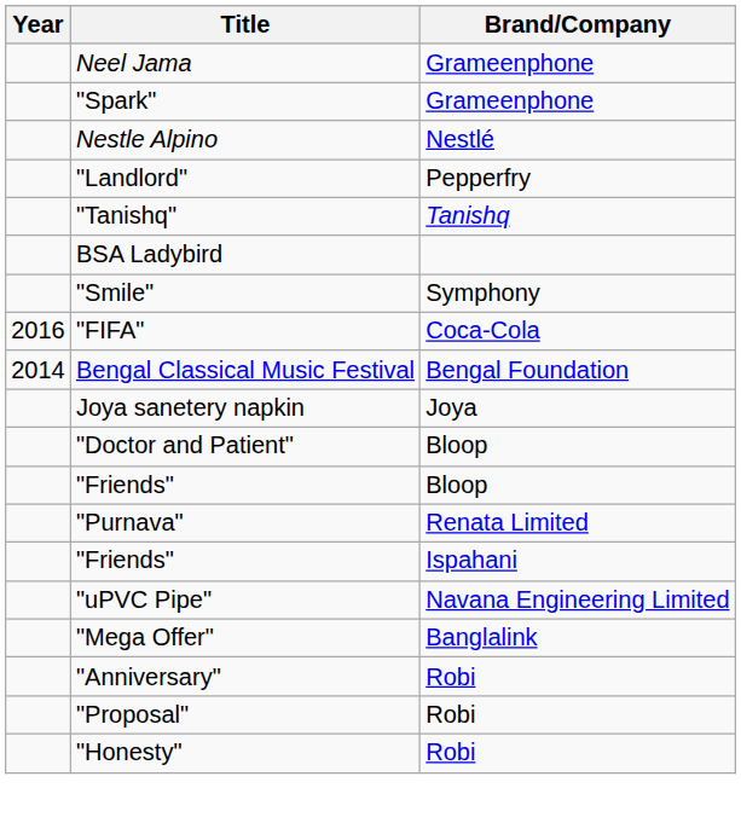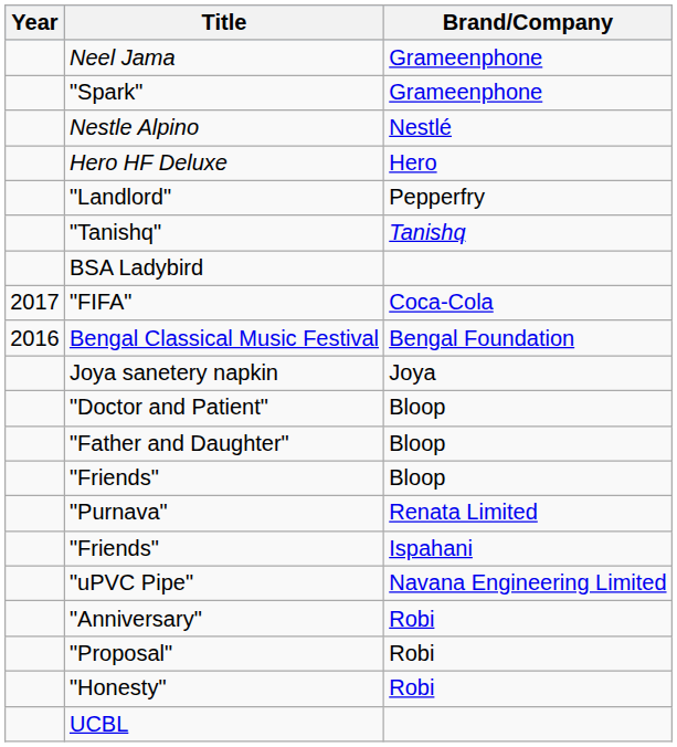+ row: Hero HF Deluxe | Hero
- row: "Smile" | Symphony
"FIFA" | Year: 2016 -> 2017
Bengal Classical Music Festival | Year: 2014 -> 2016
+ row: "Father and Daughter" | Bloop
- row: "Mega Offer" | Banglalink
+ row: UCBL
